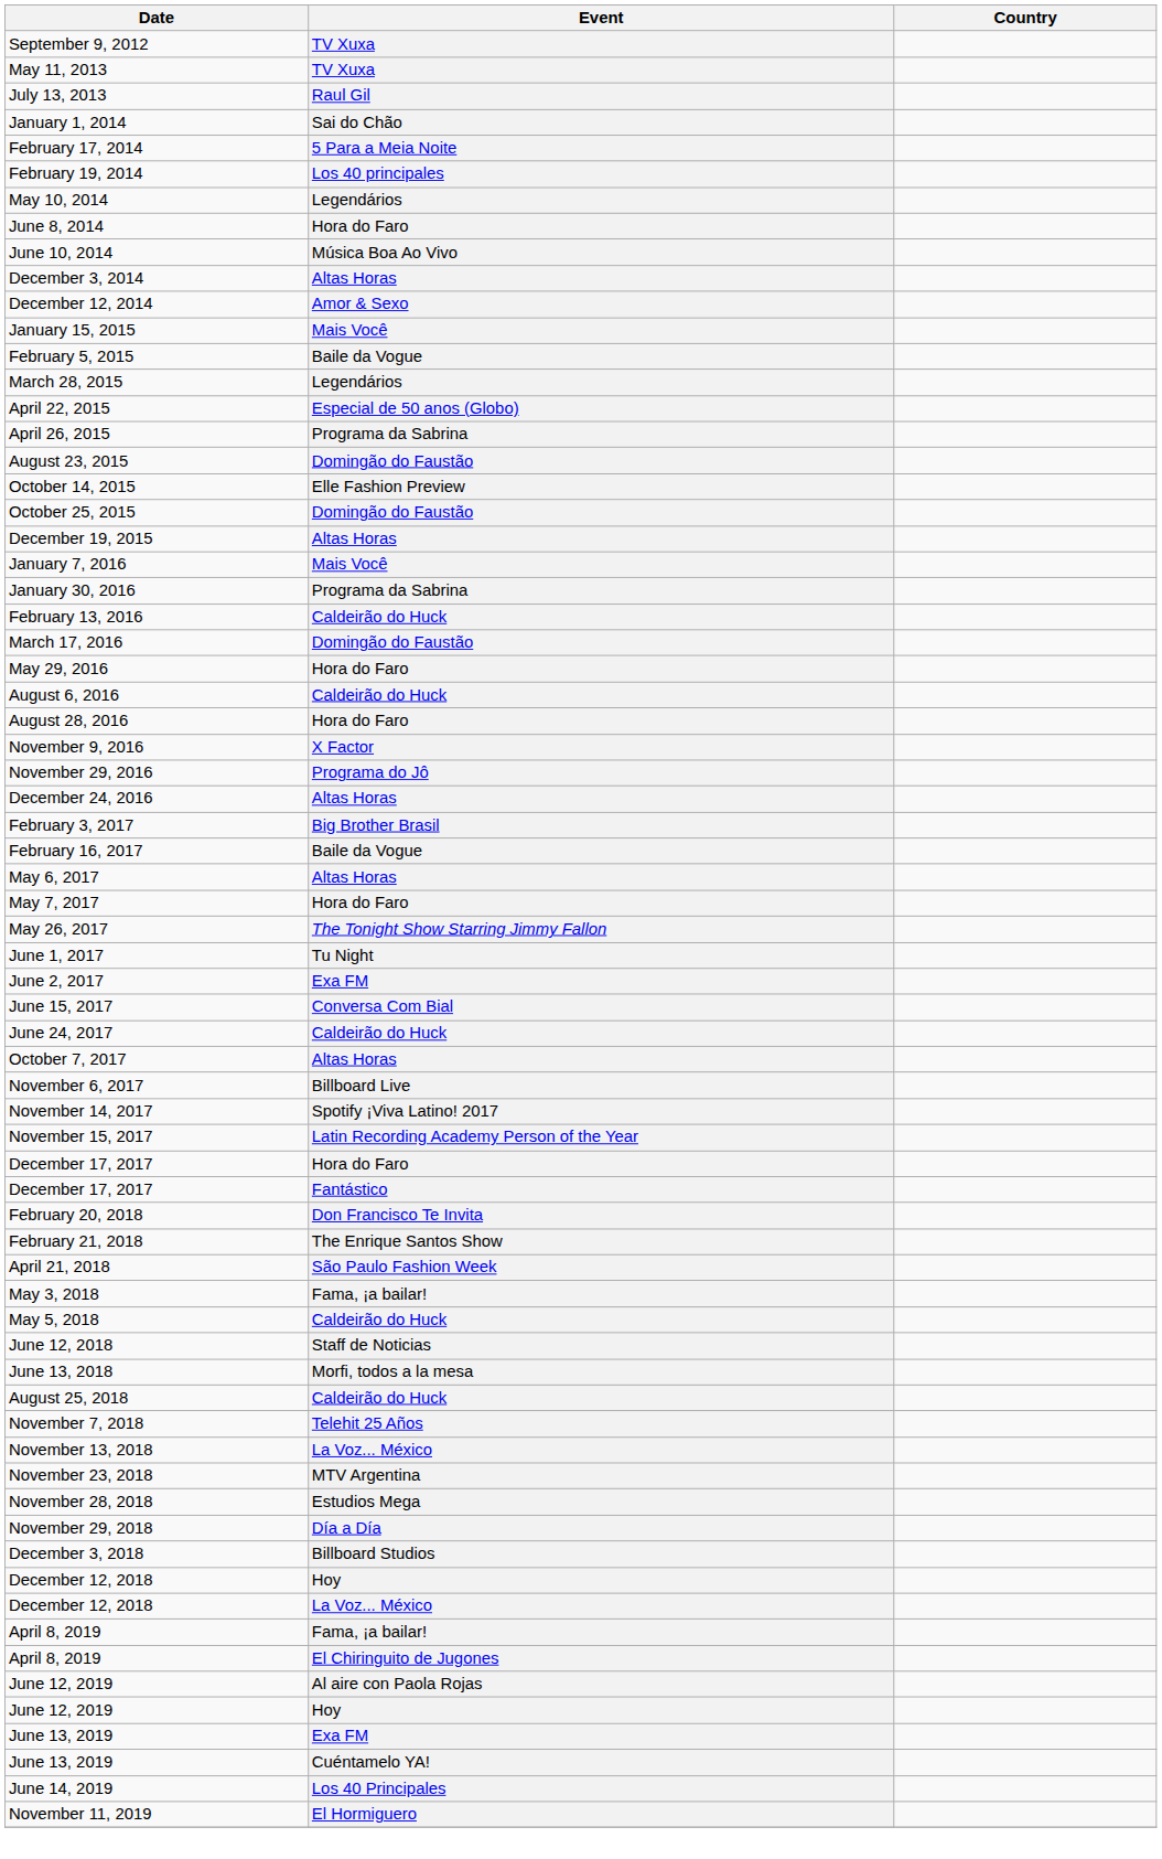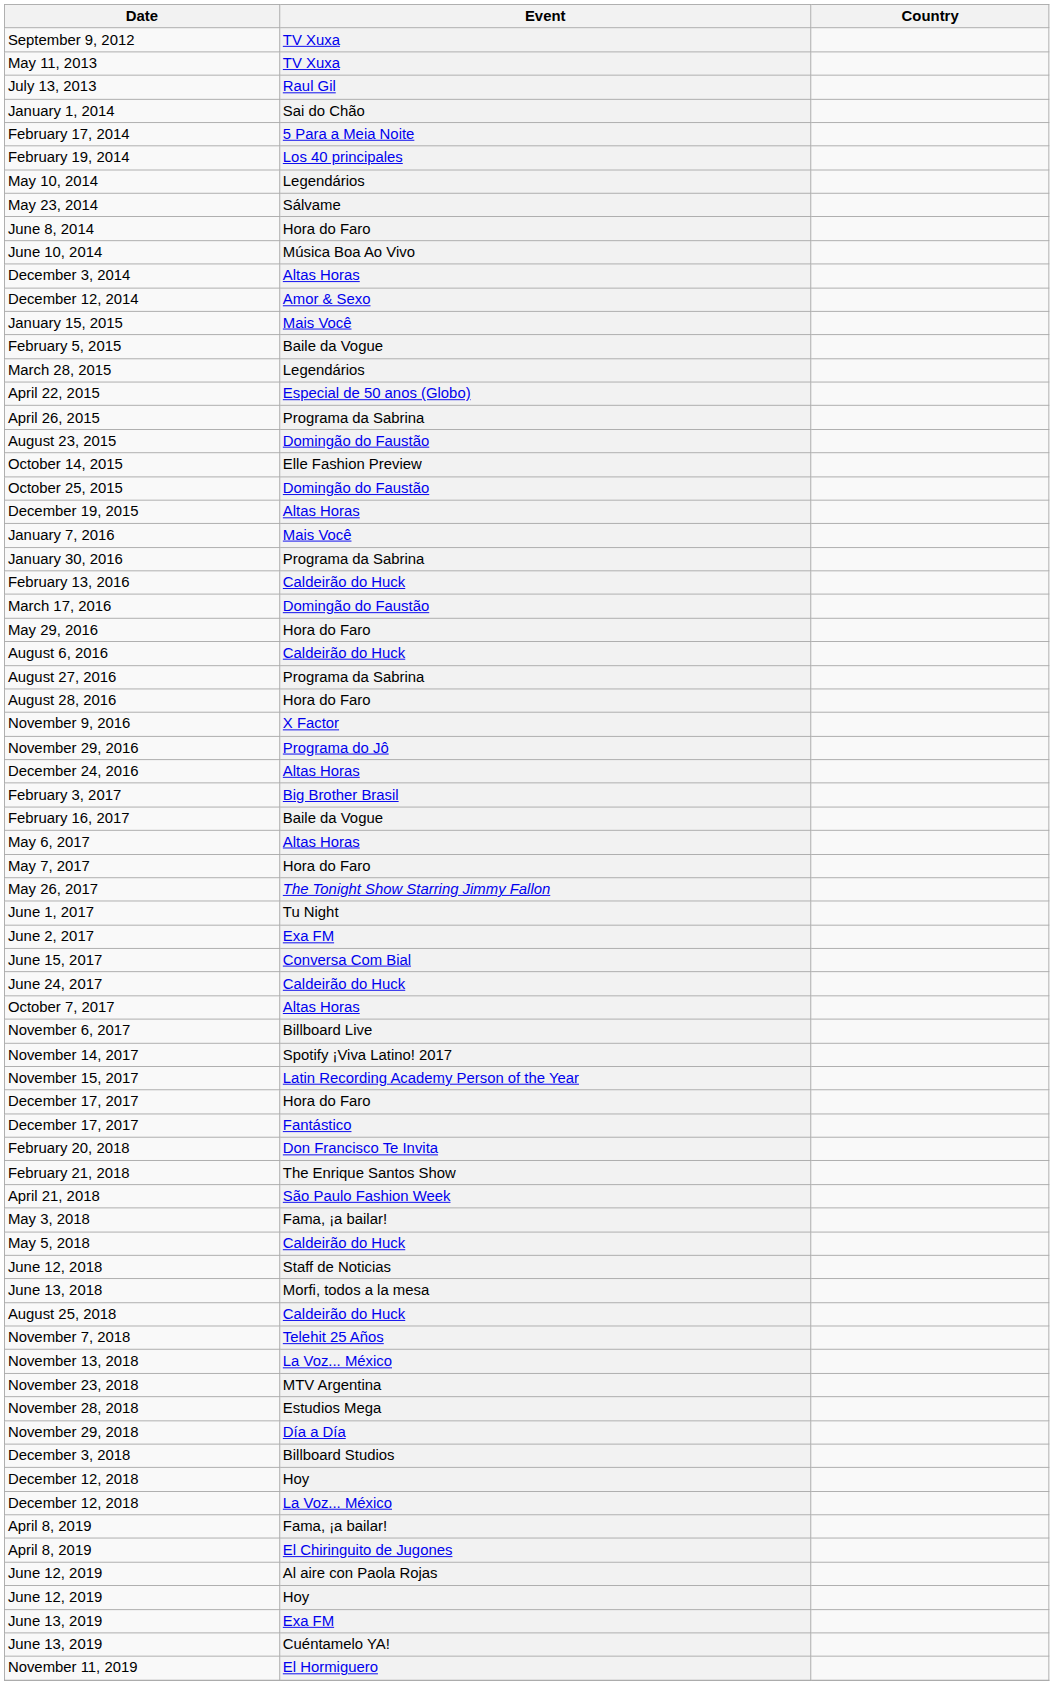+ row: May 23, 2014 | Sálvame
+ row: August 27, 2016 | Programa da Sabrina
- row: June 14, 2019 | Los 40 Principales
